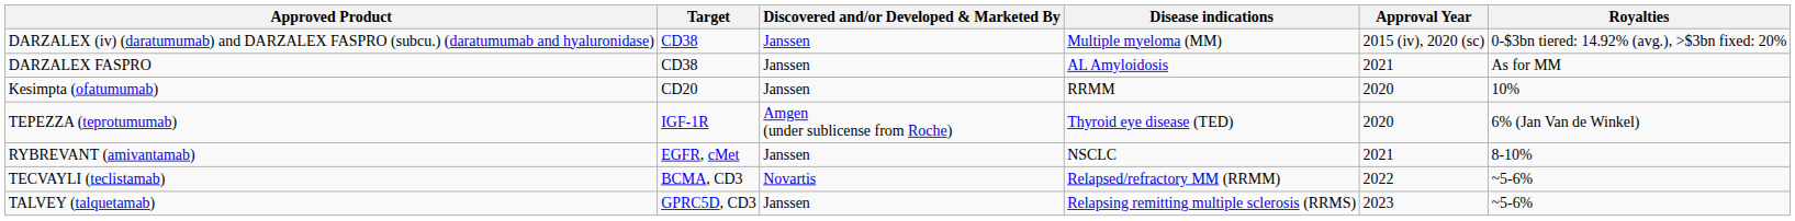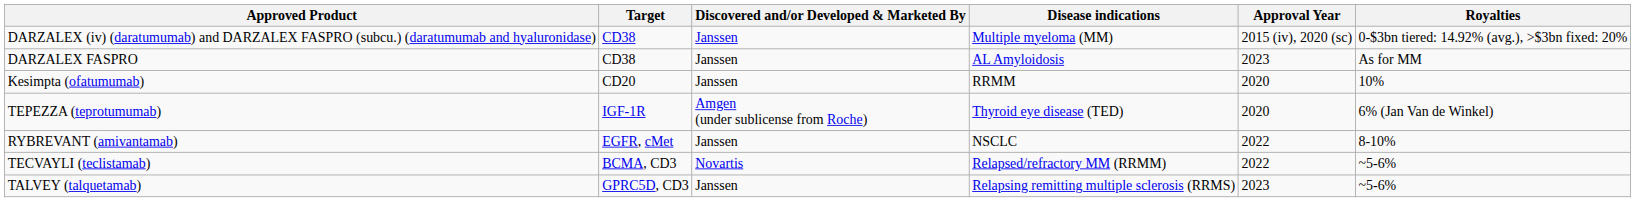DARZALEX FASPRO | Approval Year: 2021 -> 2023
RYBREVANT (amivantamab) | Approval Year: 2021 -> 2022
